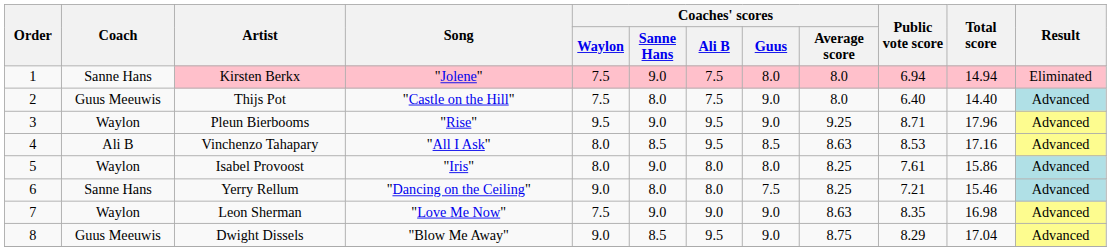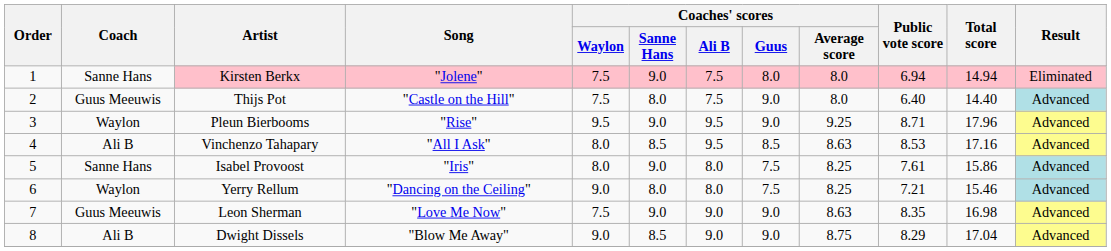Isabel Provoost | Coach: Waylon -> Sanne Hans
Isabel Provoost | Coaches' scores / Guus: 8.0 -> 7.5
Yerry Rellum | Coach: Sanne Hans -> Waylon
Leon Sherman | Coach: Waylon -> Guus Meeuwis
Dwight Dissels | Coach: Guus Meeuwis -> Ali B
Dwight Dissels | Coaches' scores / Ali B: 9.5 -> 9.0
